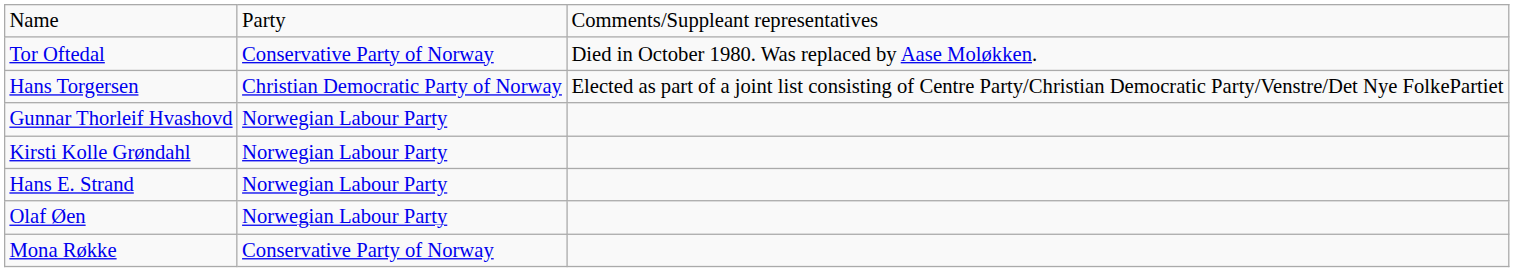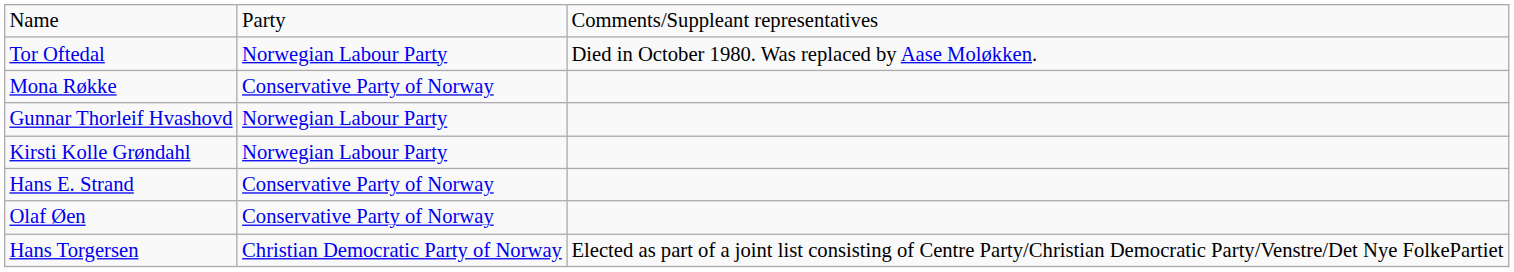Tor Oftedal | column 2: Conservative Party of Norway -> Norwegian Labour Party
rows swapped: Mona Røkke <-> Hans Torgersen
Hans E. Strand | column 2: Norwegian Labour Party -> Conservative Party of Norway
Olaf Øen | column 2: Norwegian Labour Party -> Conservative Party of Norway
